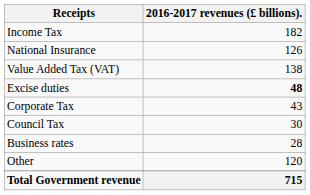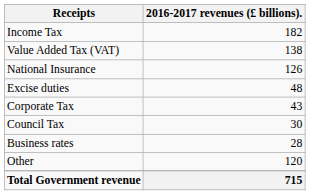rows swapped: Value Added Tax (VAT) <-> National Insurance
Excise duties | 2016-2017 revenues (£ billions).: bold -> normal
